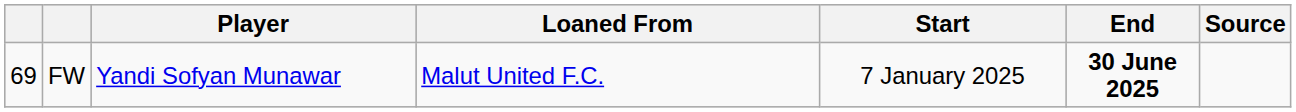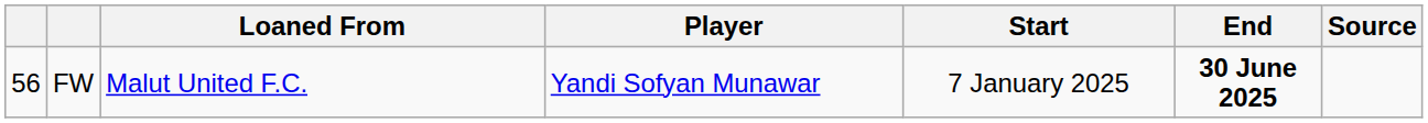columns swapped: Player <-> Loaned From
FW | column 1: 69 -> 56
